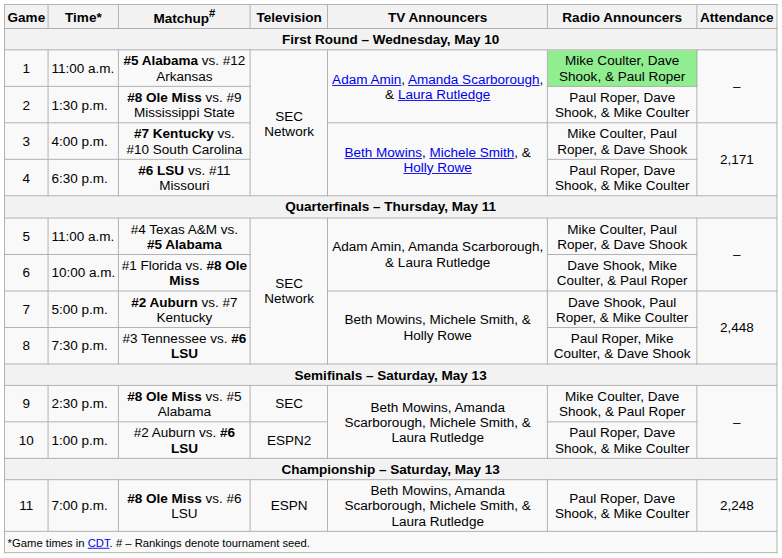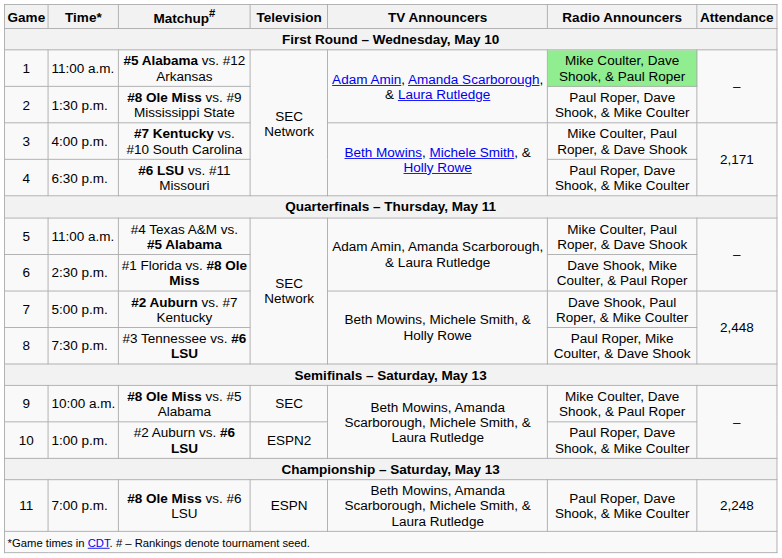#1 Florida vs. #8 Ole Miss | Time*: 10:00 a.m. -> 2:30 p.m.
#8 Ole Miss vs. #5 Alabama | Time*: 2:30 p.m. -> 10:00 a.m.
